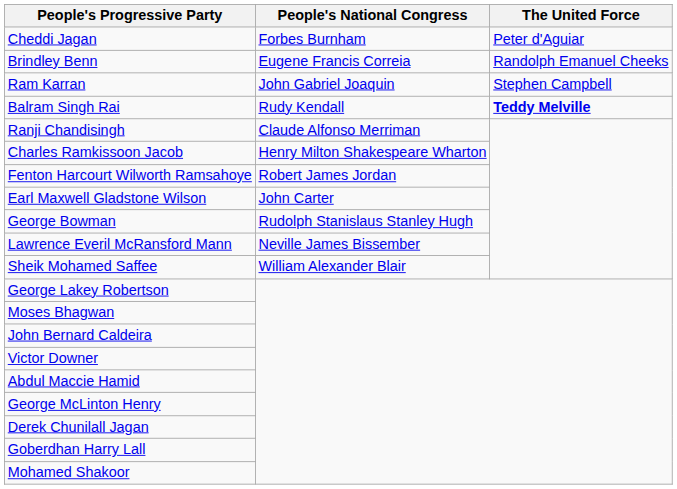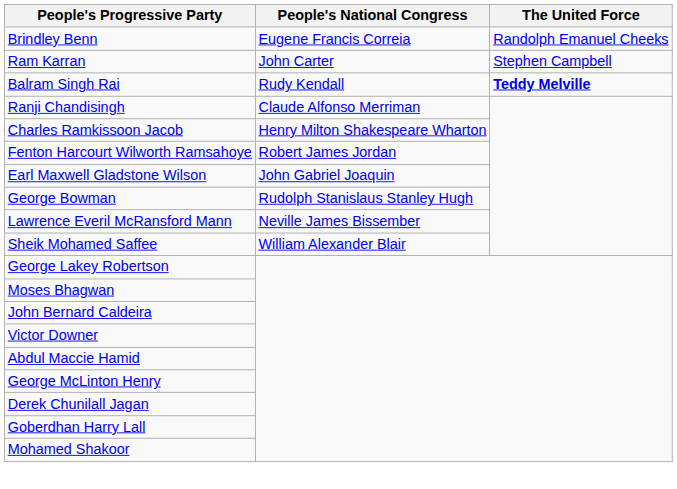- row: Cheddi Jagan | Forbes Burnham | Peter d'Aguiar
Ram Karran | People's National Congress: John Gabriel Joaquin -> John Carter
Earl Maxwell Gladstone Wilson | People's National Congress: John Carter -> John Gabriel Joaquin
